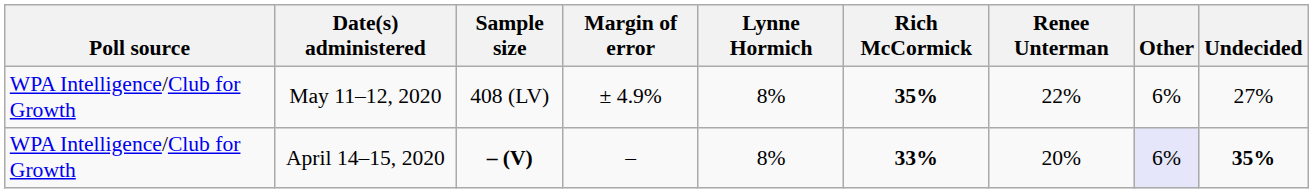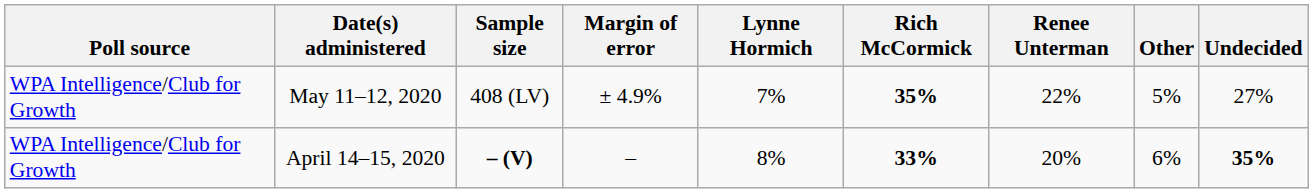May 11–12, 2020 | Lynne Hormich: 8% -> 7%
May 11–12, 2020 | Other: 6% -> 5%
April 14–15, 2020 | Other: lavender background -> no background
